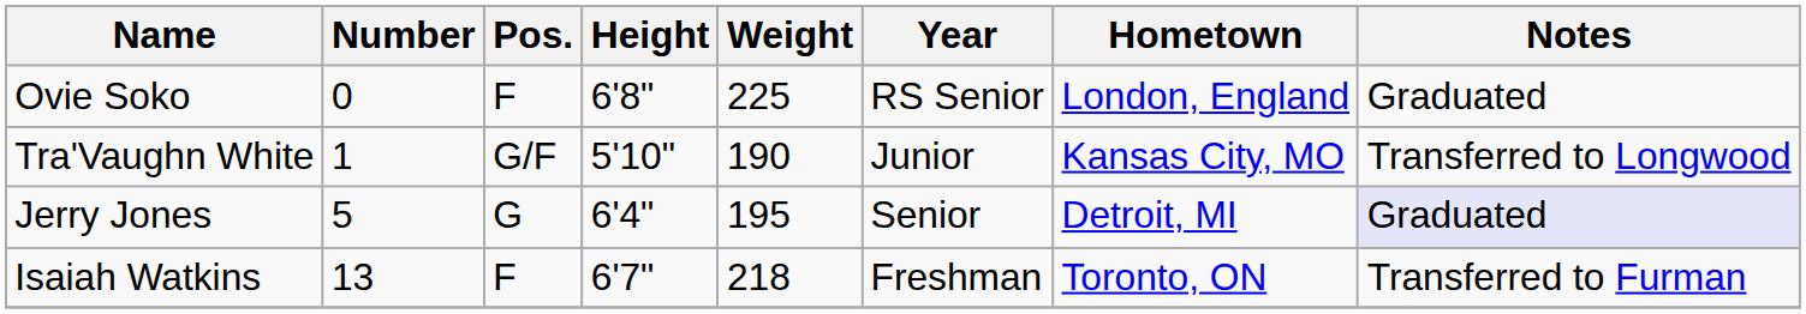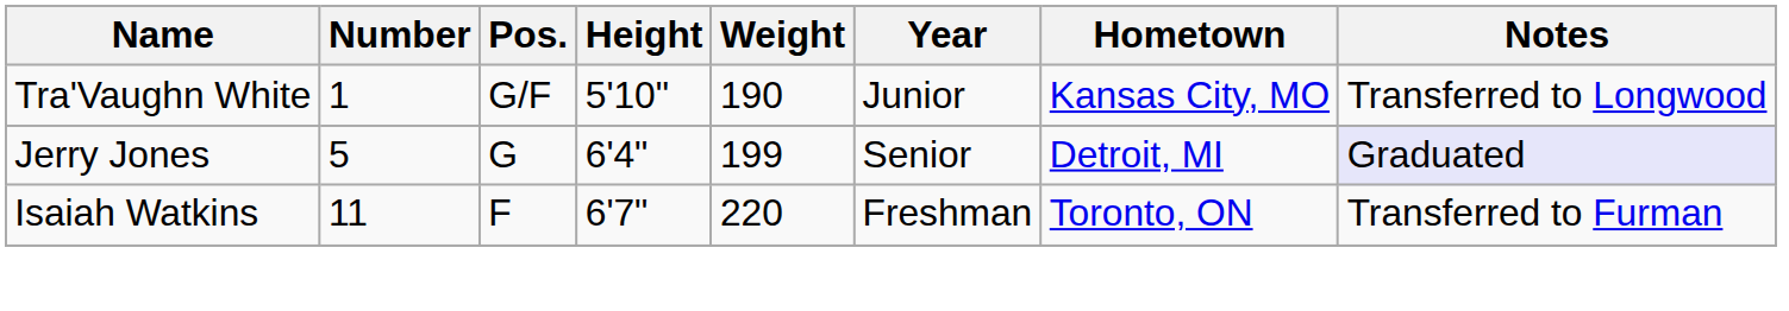- row: Ovie Soko | 0 | F | 6'8" | 225 | RS Senior | London, England | Graduated
Jerry Jones | Weight: 195 -> 199
Isaiah Watkins | Number: 13 -> 11
Isaiah Watkins | Weight: 218 -> 220
